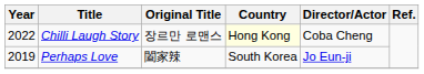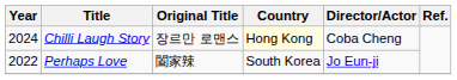Chilli Laugh Story | Year: 2022 -> 2024
Perhaps Love | Year: 2019 -> 2022
